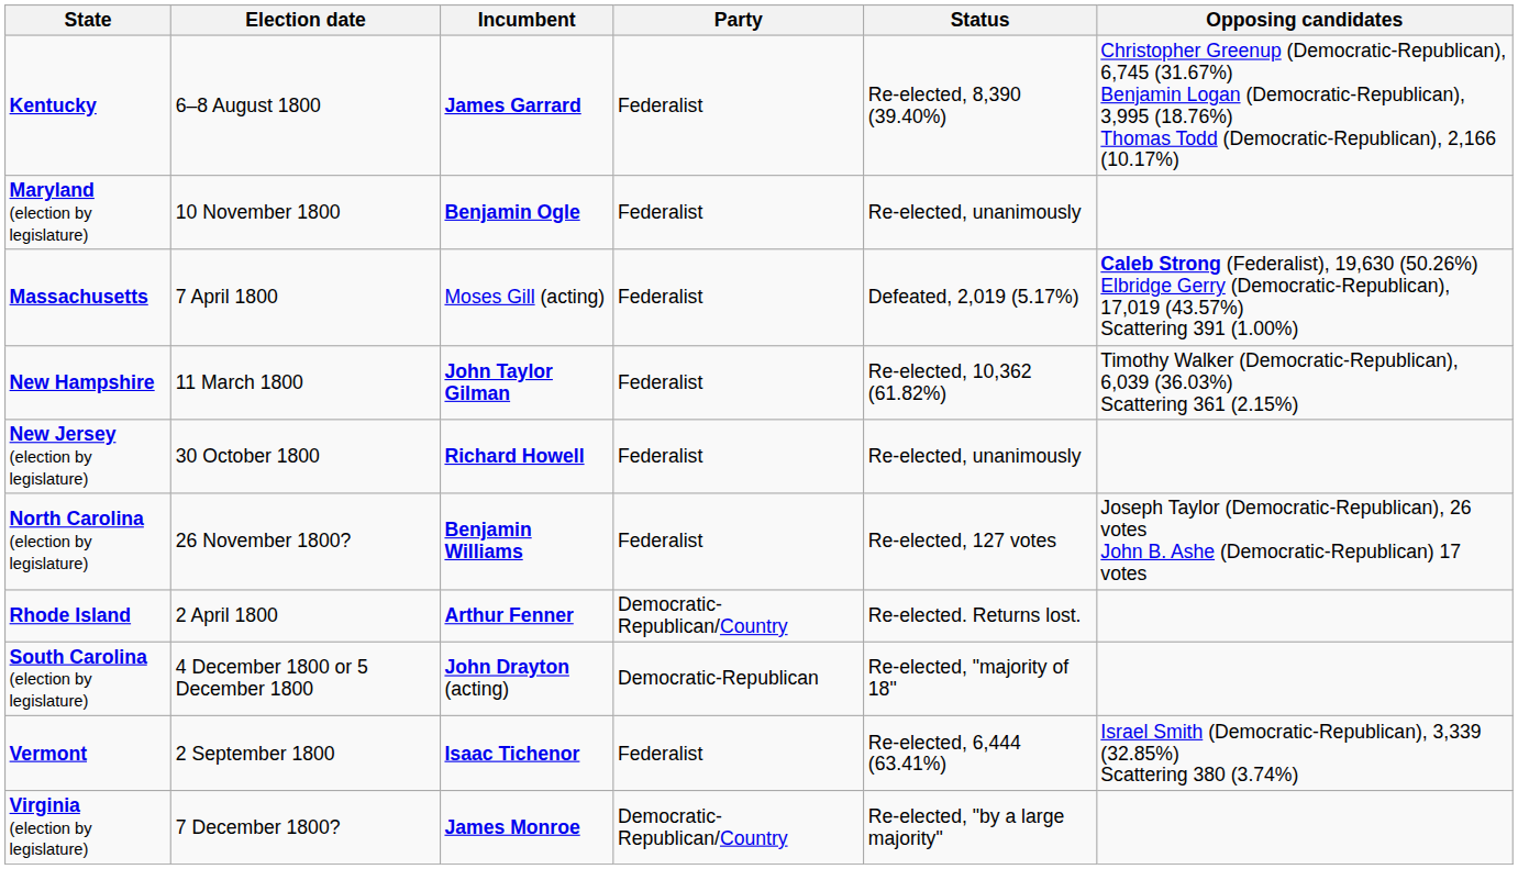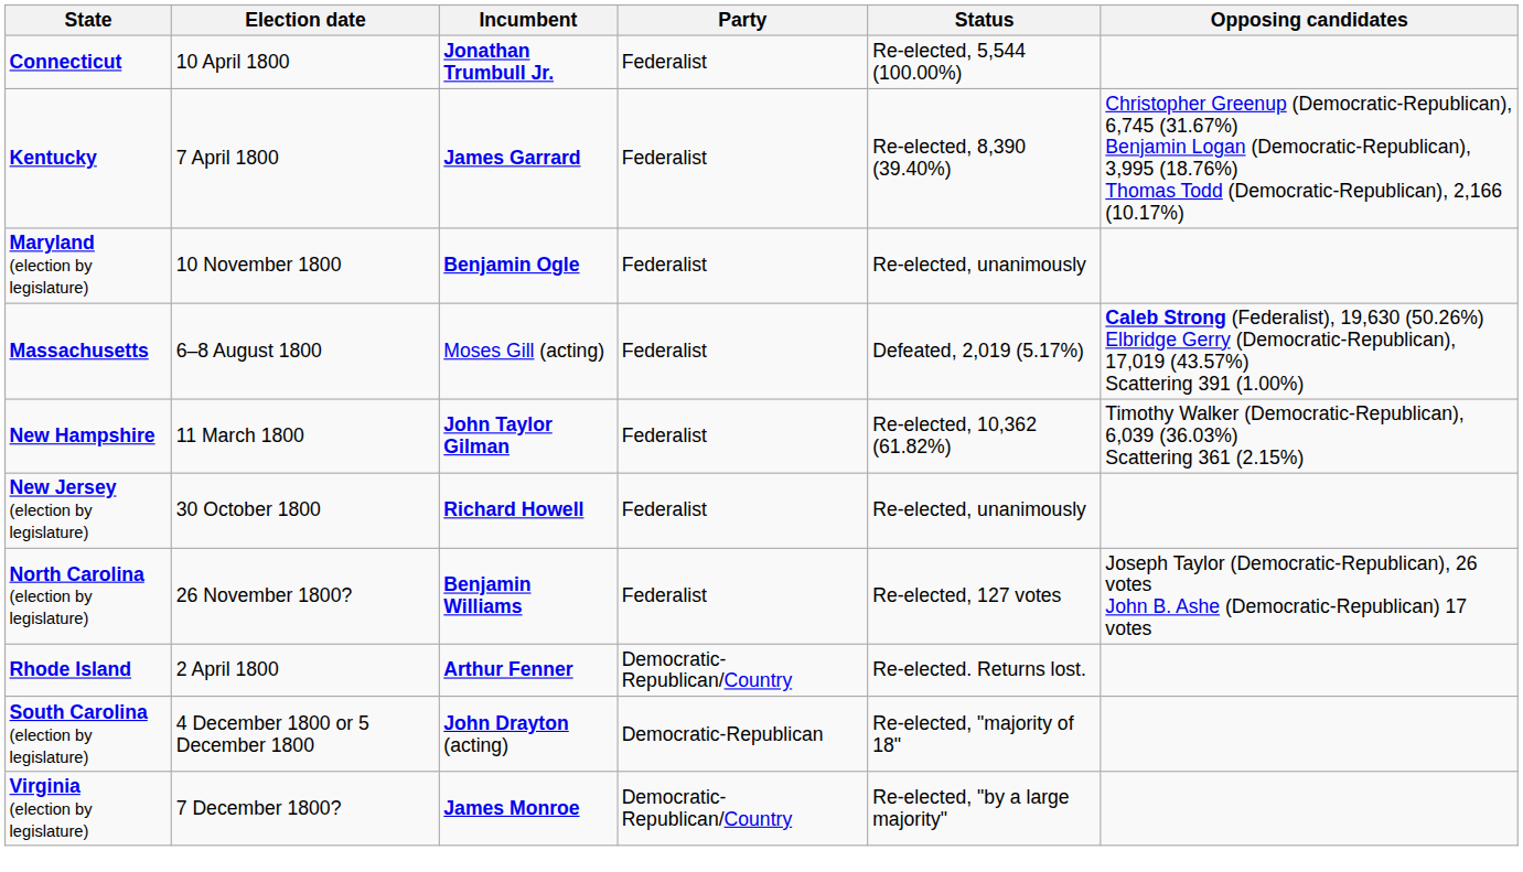+ row: Connecticut | 10 April 1800 | Jonathan Trumbull Jr. | Federalist | Re-elected, 5,544 (100.00%)
Kentucky | Election date: 6–8 August 1800 -> 7 April 1800
Massachusetts | Election date: 7 April 1800 -> 6–8 August 1800
- row: Vermont | 2 September 1800 | Isaac Tichenor | Federalist | Re-elected, 6,444 (63.41%) | Israel Smith (Democratic-Republican), 3,339 (32.85%) Scattering 380 (3.74%)
